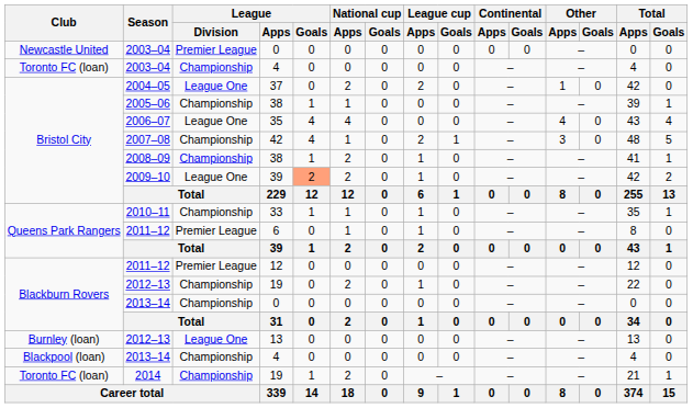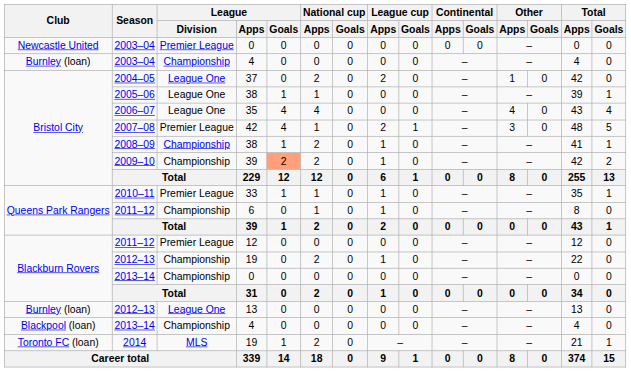2003–04 / 4 | Club: Toronto FC (loan) -> Burnley (loan)
2005–06 | League / Division: Championship -> League One
2007–08 | League / Division: Championship -> Premier League
2009–10 | League / Division: League One -> Championship
2010–11 | League / Division: Championship -> Premier League
2011–12 / 6 | League / Division: Premier League -> Championship
2014 | League / Division: Championship -> MLS
